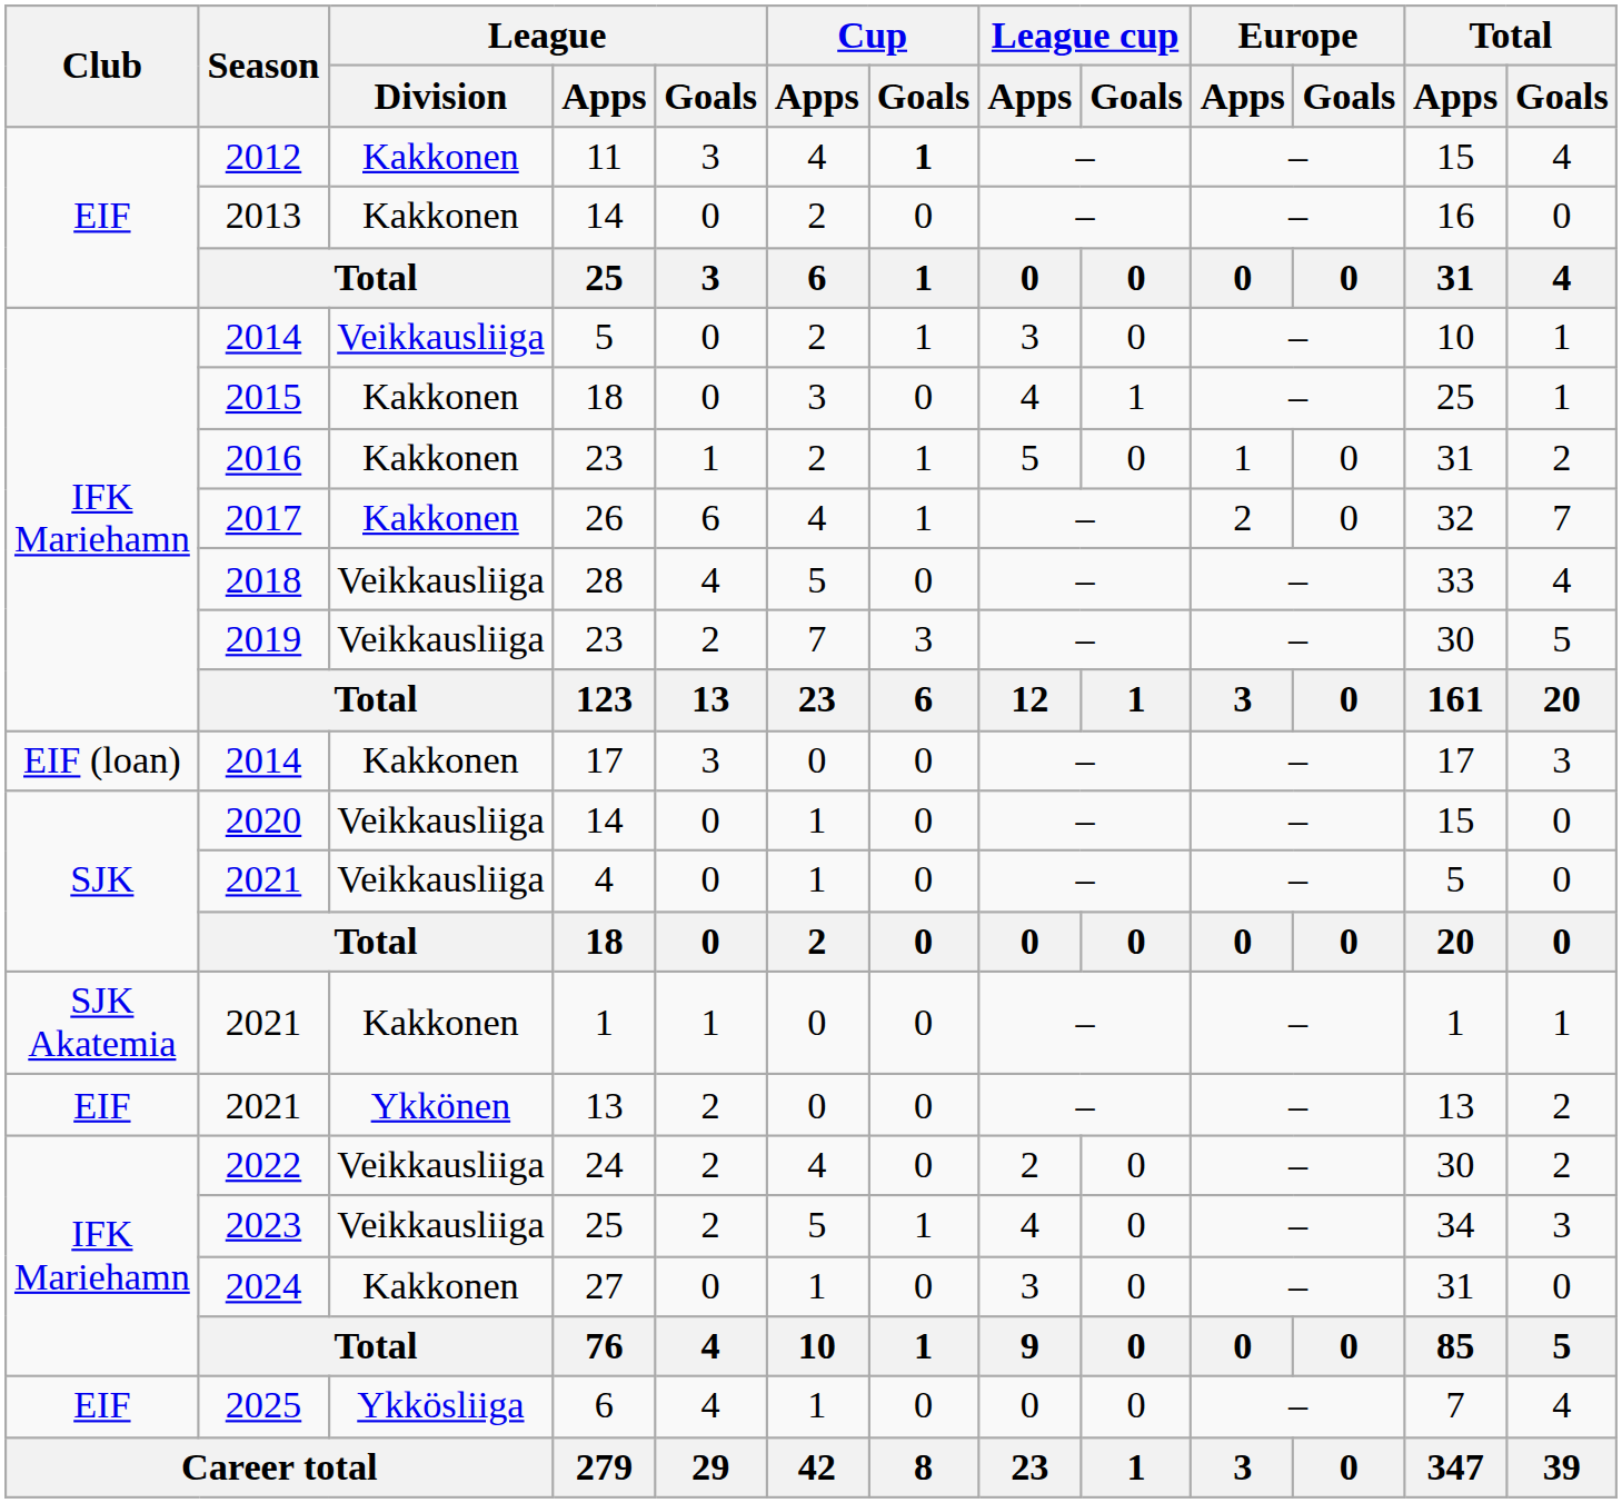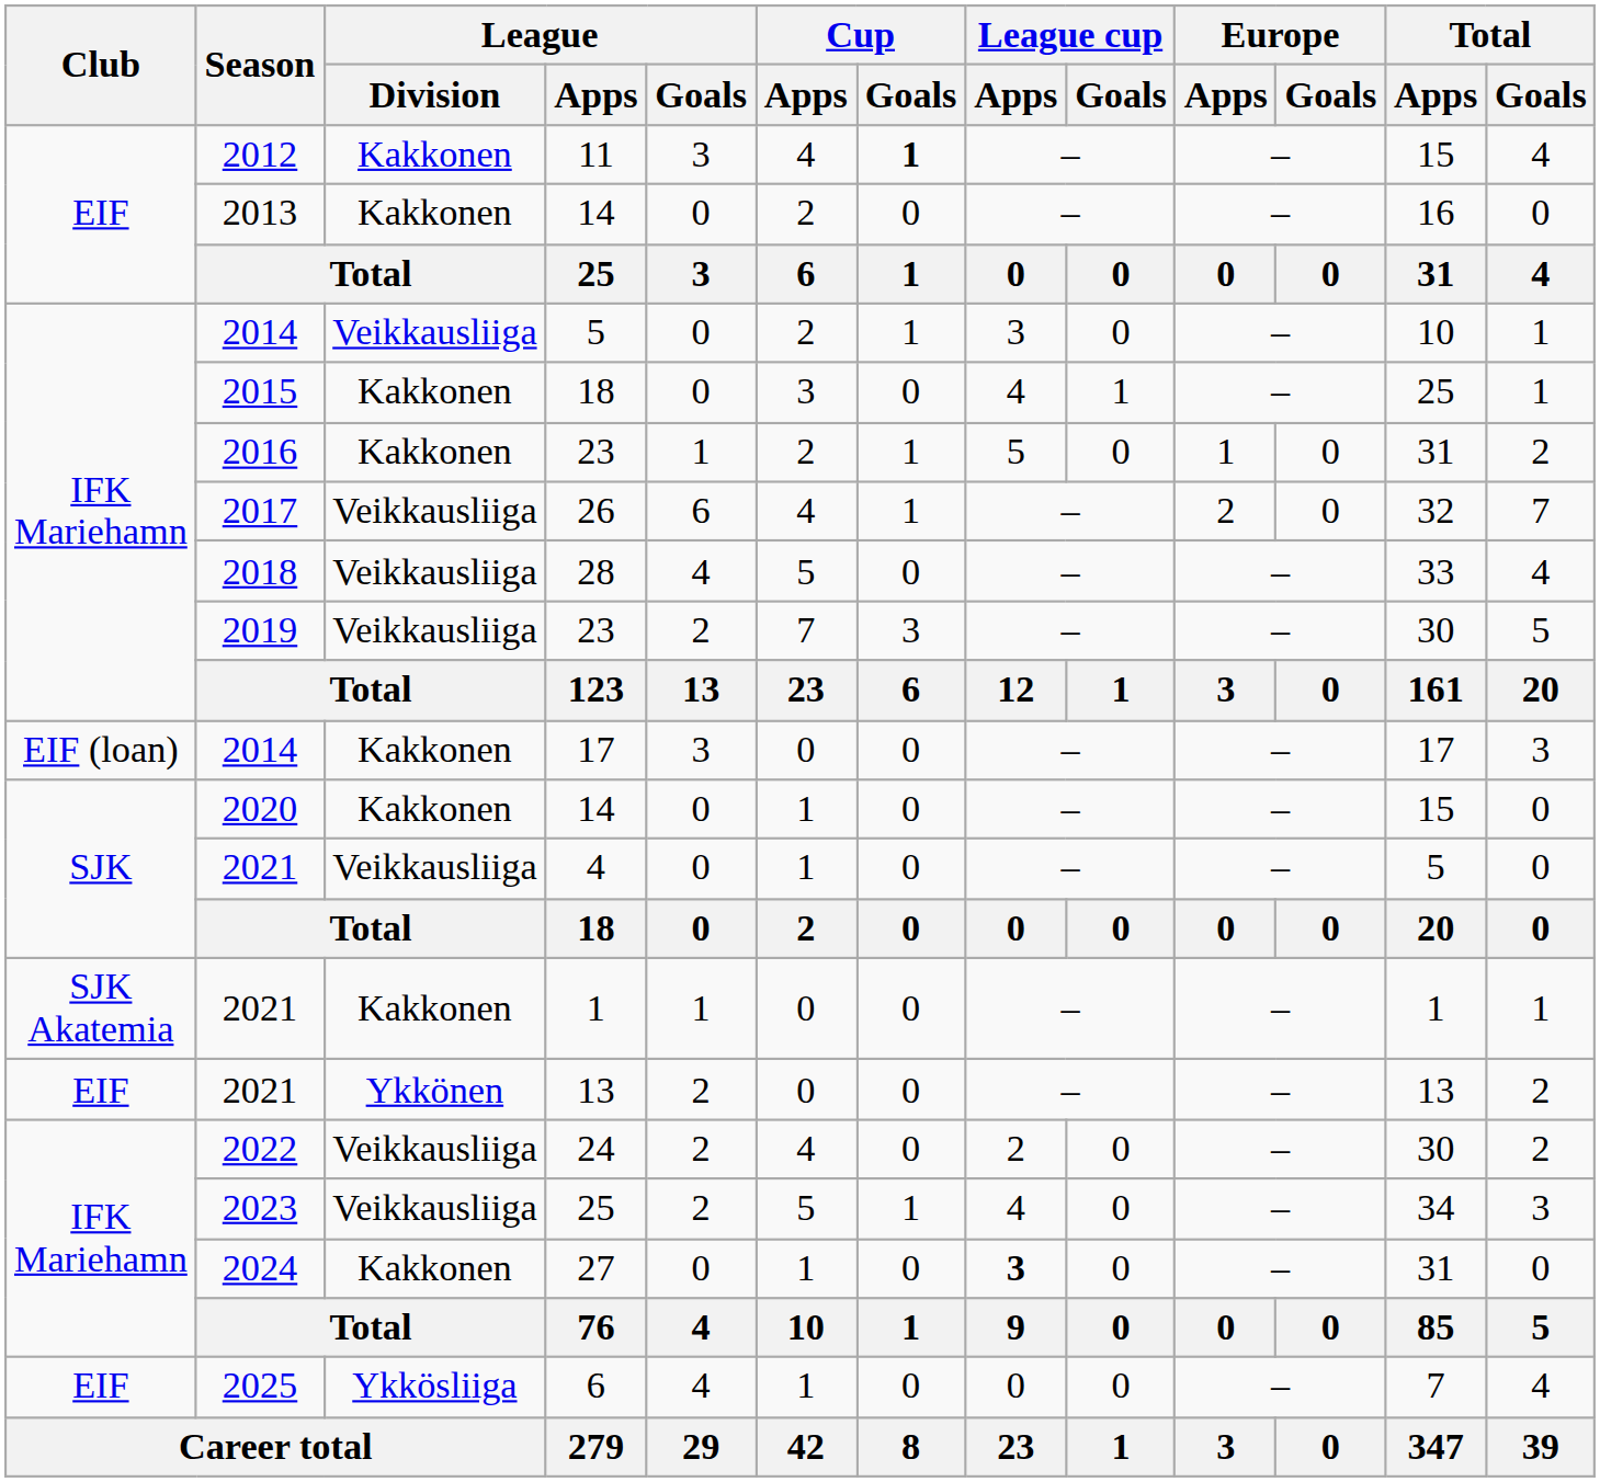26 | League / Division: Kakkonen -> Veikkausliiga
2020 / 14 | League / Division: Veikkausliiga -> Kakkonen
27 | League cup / Apps: normal -> bold
